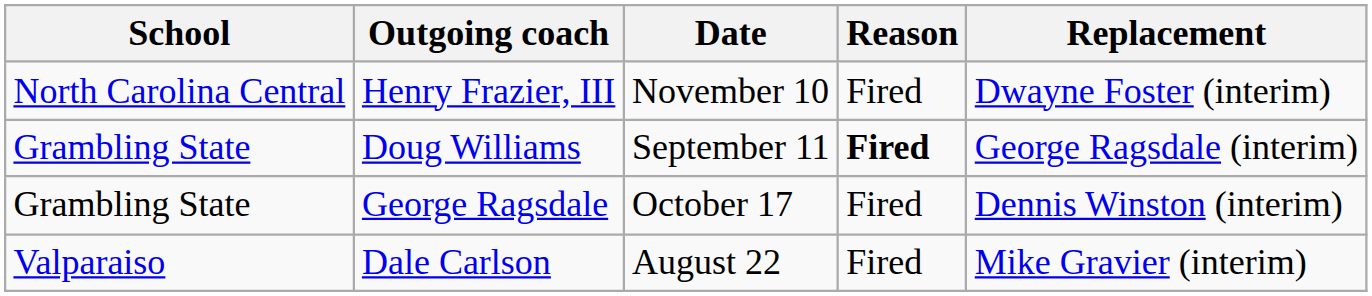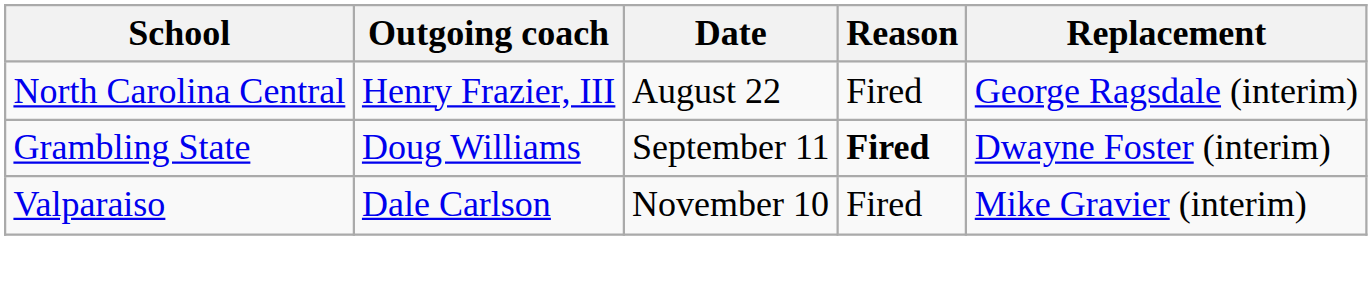Henry Frazier, III | Date: November 10 -> August 22
Henry Frazier, III | Replacement: Dwayne Foster (interim) -> George Ragsdale (interim)
Doug Williams | Replacement: George Ragsdale (interim) -> Dwayne Foster (interim)
- row: Grambling State | George Ragsdale | October 17 | Fired | Dennis Winston (interim)
Dale Carlson | Date: August 22 -> November 10
